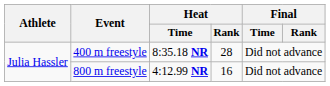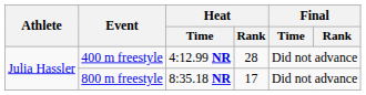400 m freestyle | Heat / Time: 8:35.18 NR -> 4:12.99 NR
800 m freestyle | Heat / Time: 4:12.99 NR -> 8:35.18 NR
800 m freestyle | Heat / Rank: 16 -> 17
